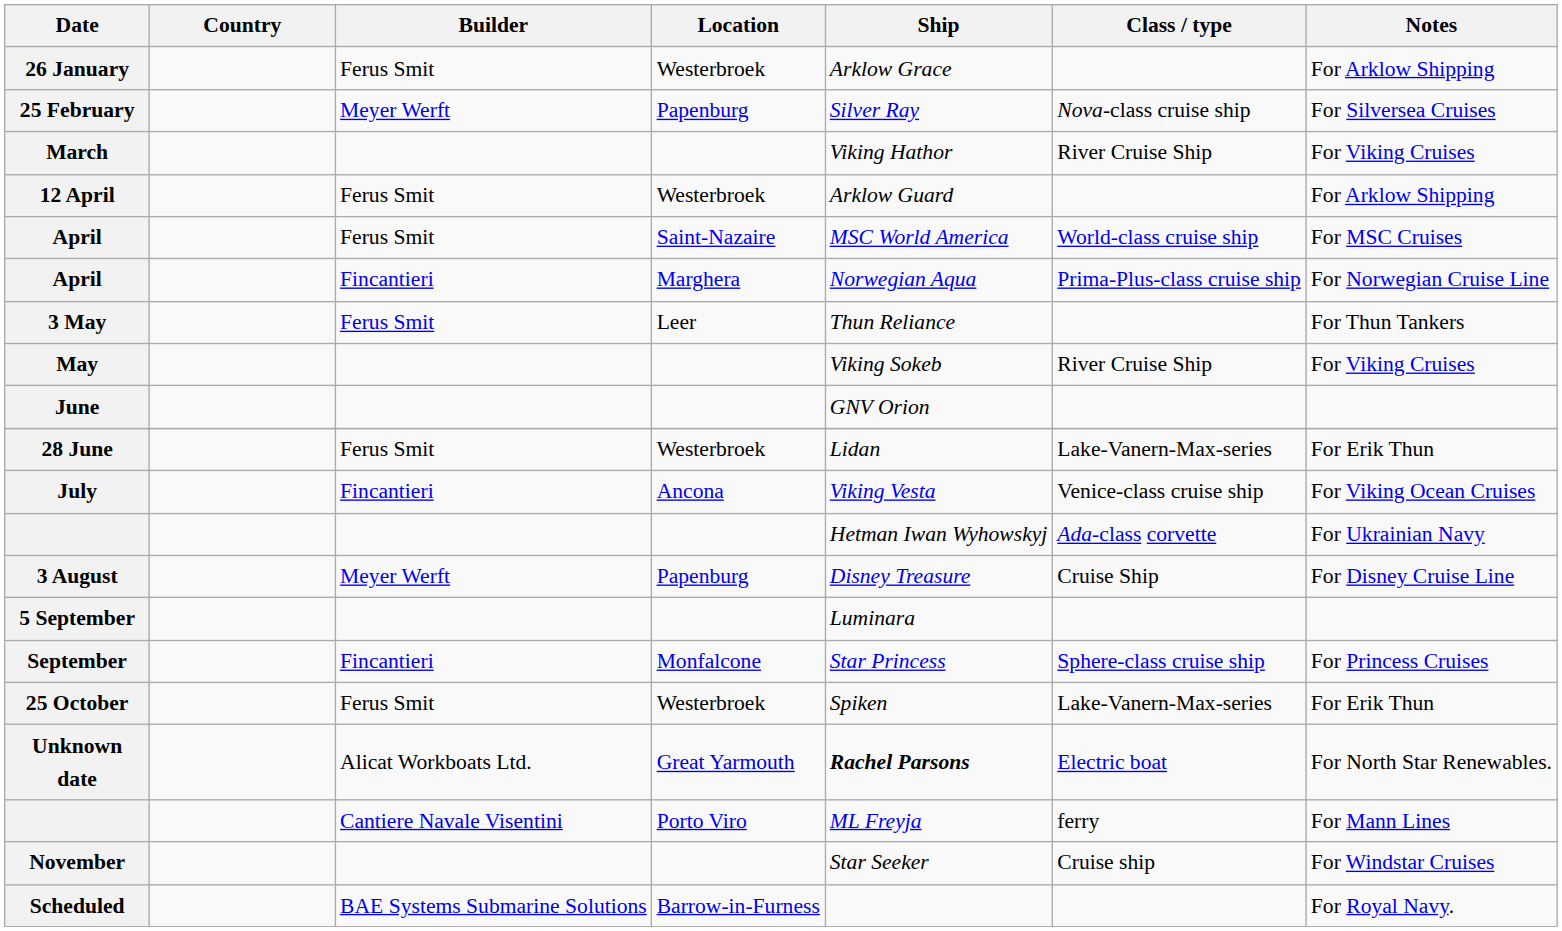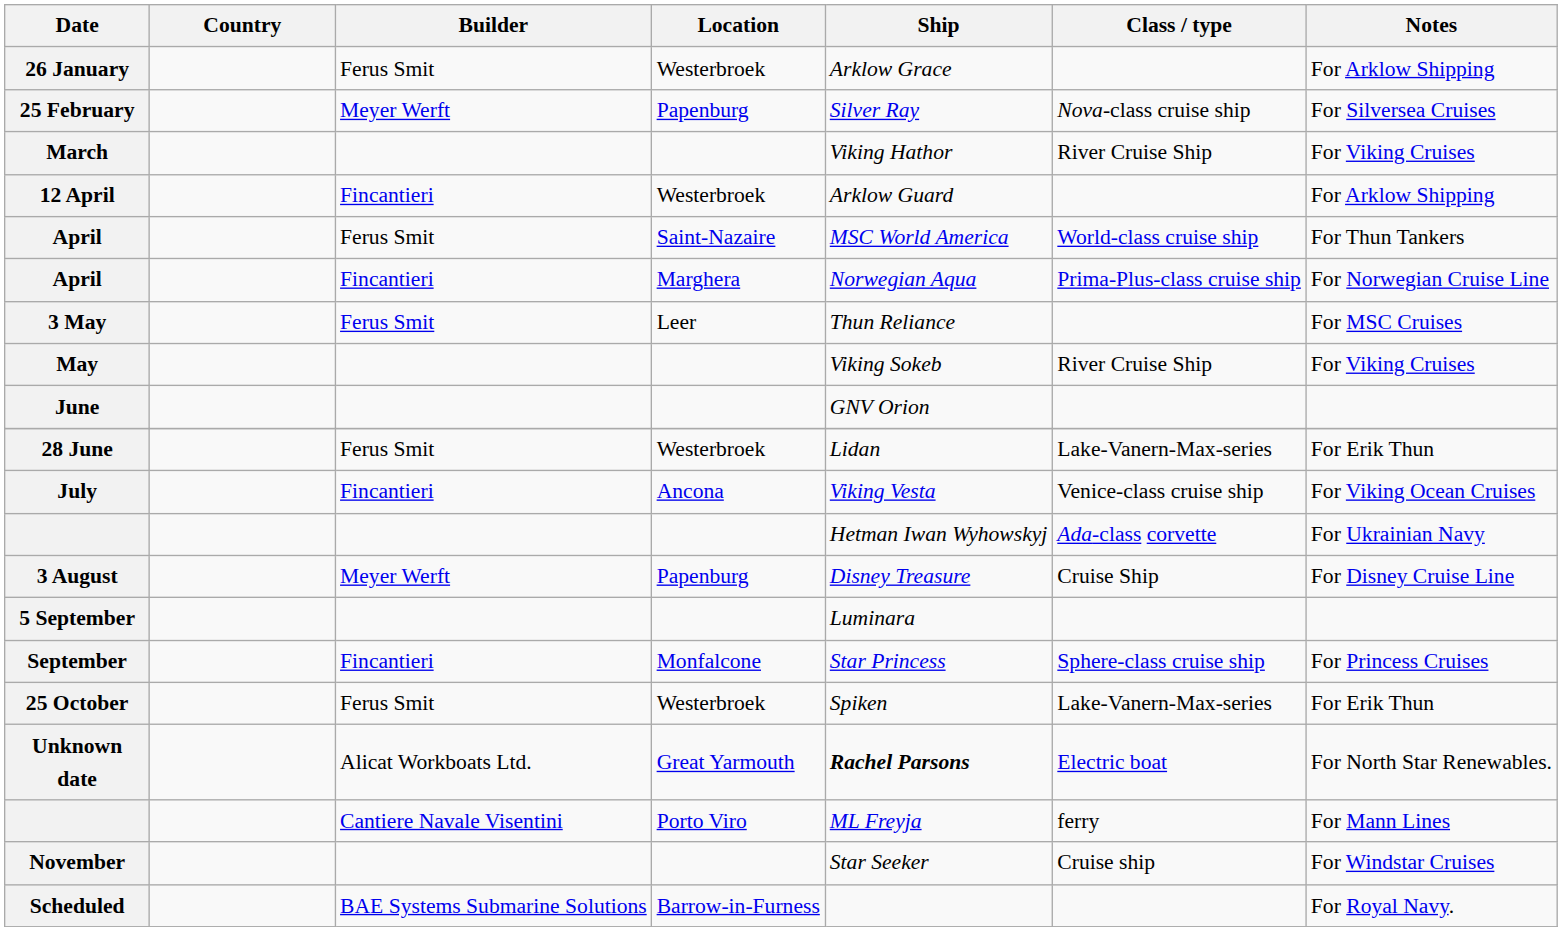12 April | Builder: Ferus Smit -> Fincantieri
April / Saint-Nazaire | Notes: For MSC Cruises -> For Thun Tankers
3 May | Notes: For Thun Tankers -> For MSC Cruises
